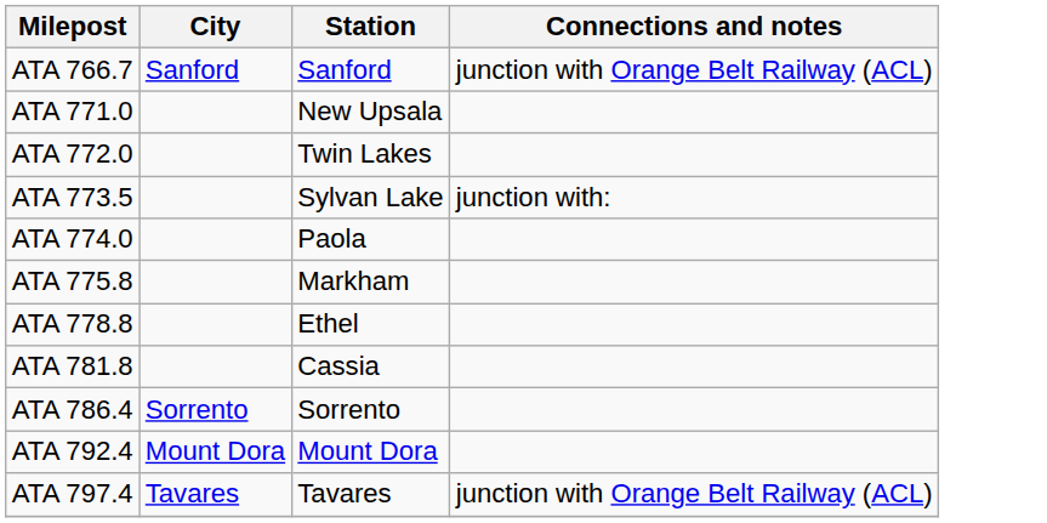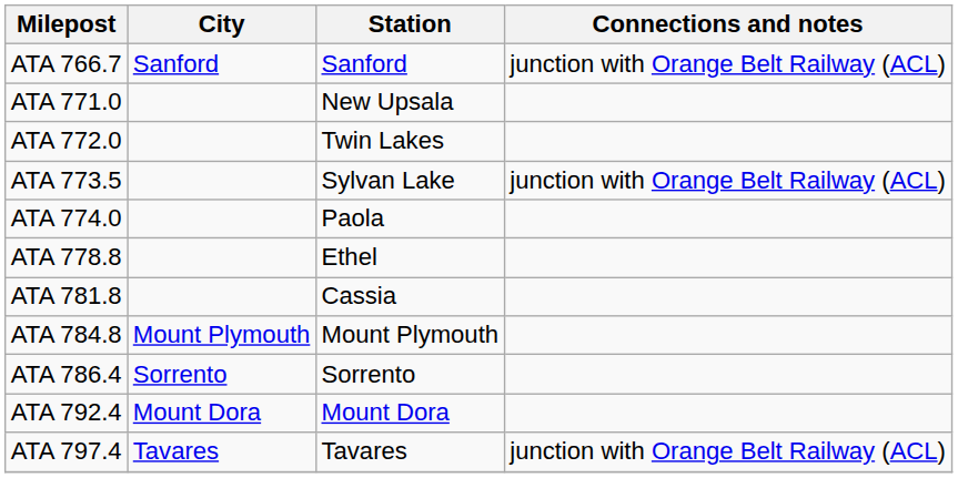ATA 773.5 | Connections and notes: junction with: -> junction with Orange Belt Railway (ACL)
- row: ATA 775.8 | Markham
+ row: ATA 784.8 | Mount Plymouth | Mount Plymouth
